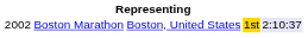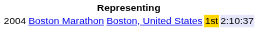Boston Marathon | column 1: 2002 -> 2004
